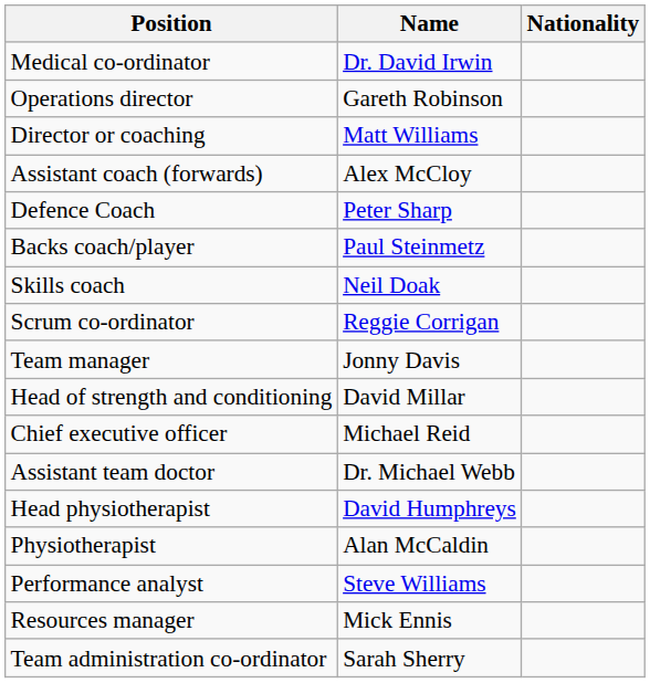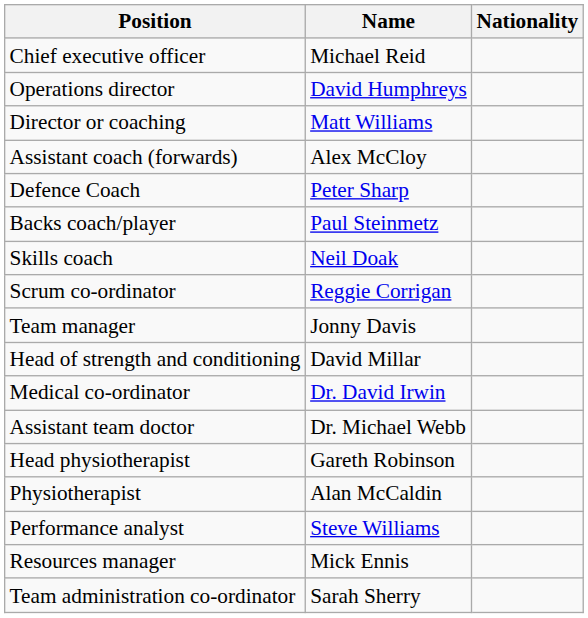rows swapped: Chief executive officer <-> Medical co-ordinator
Operations director | Name: Gareth Robinson -> David Humphreys
Head physiotherapist | Name: David Humphreys -> Gareth Robinson
